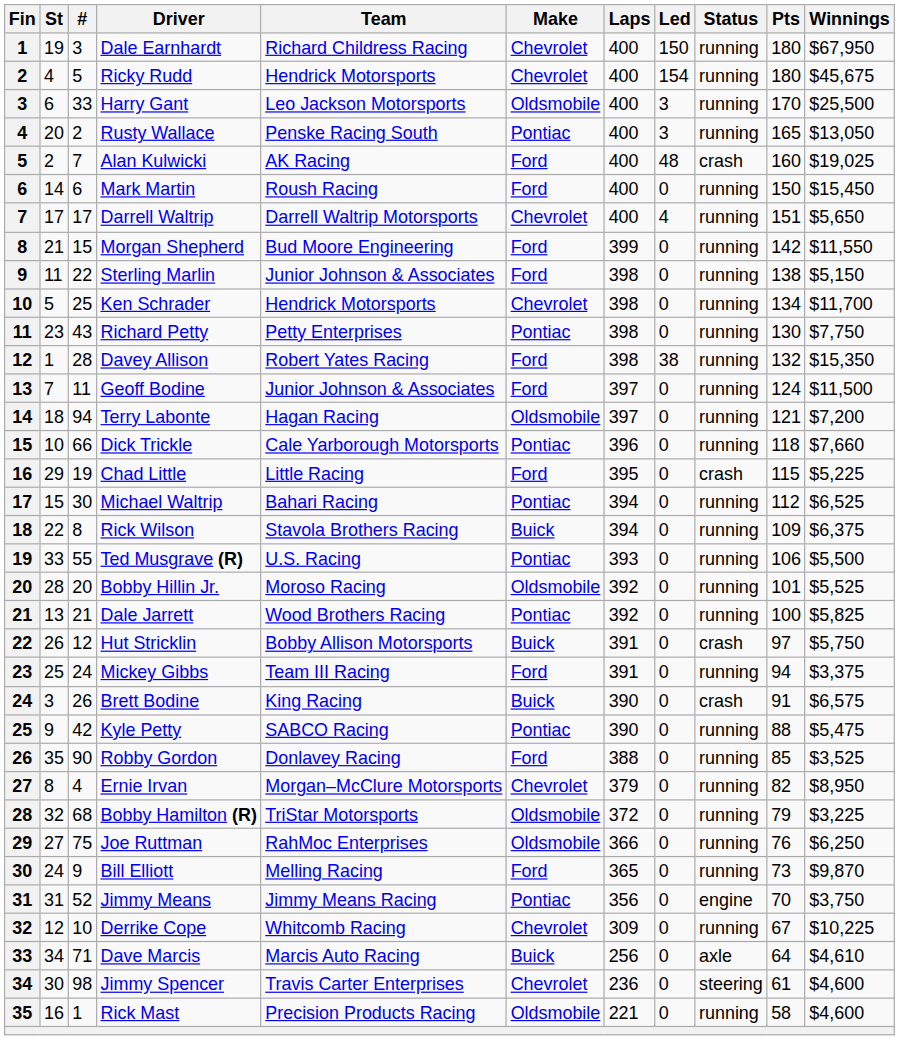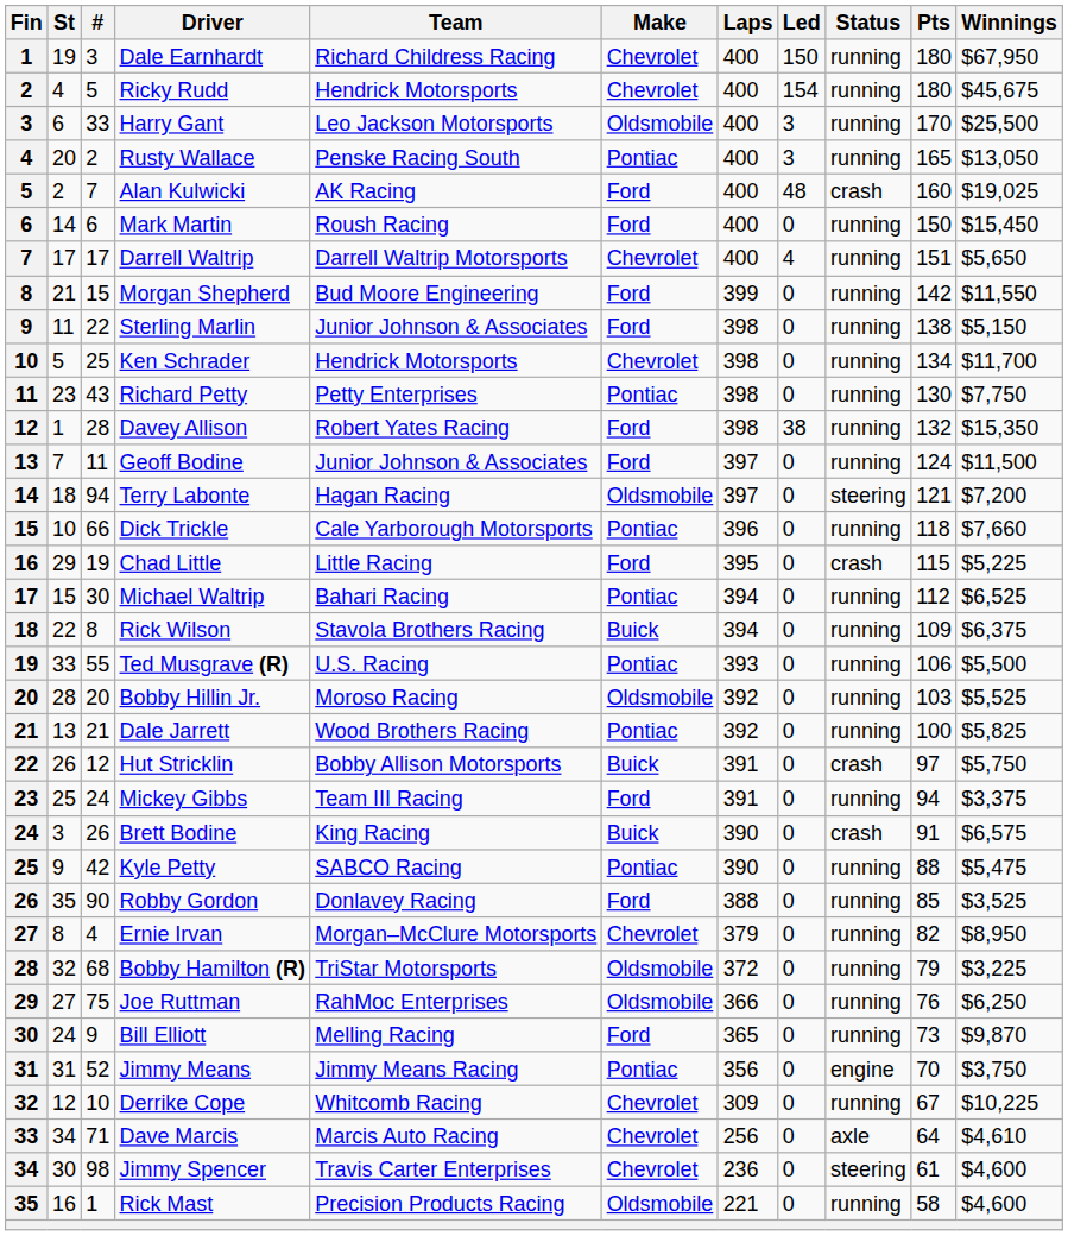Terry Labonte | Status: running -> steering
Bobby Hillin Jr. | Pts: 101 -> 103
Dave Marcis | Make: Buick -> Chevrolet
